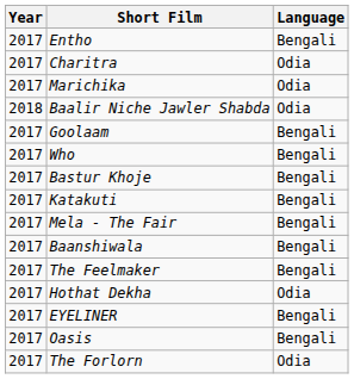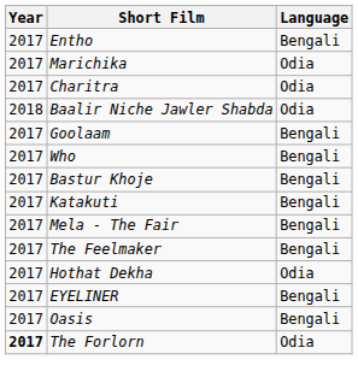rows swapped: Marichika <-> Charitra
- row: 2017 | Baanshiwala | Bengali
The Forlorn | Year: normal -> bold
